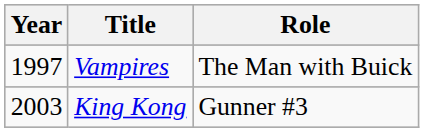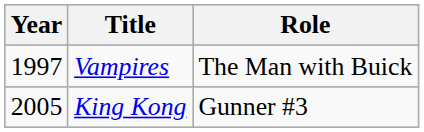King Kong | Year: 2003 -> 2005
